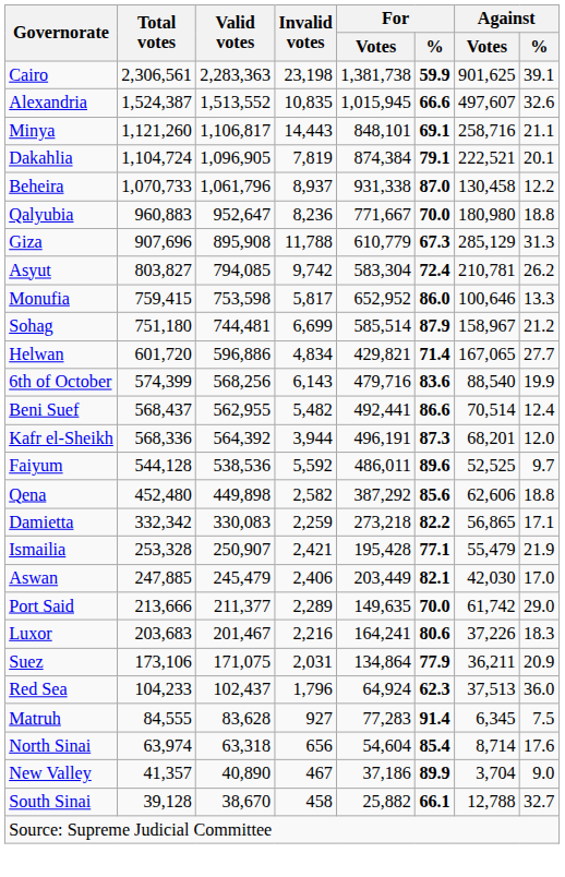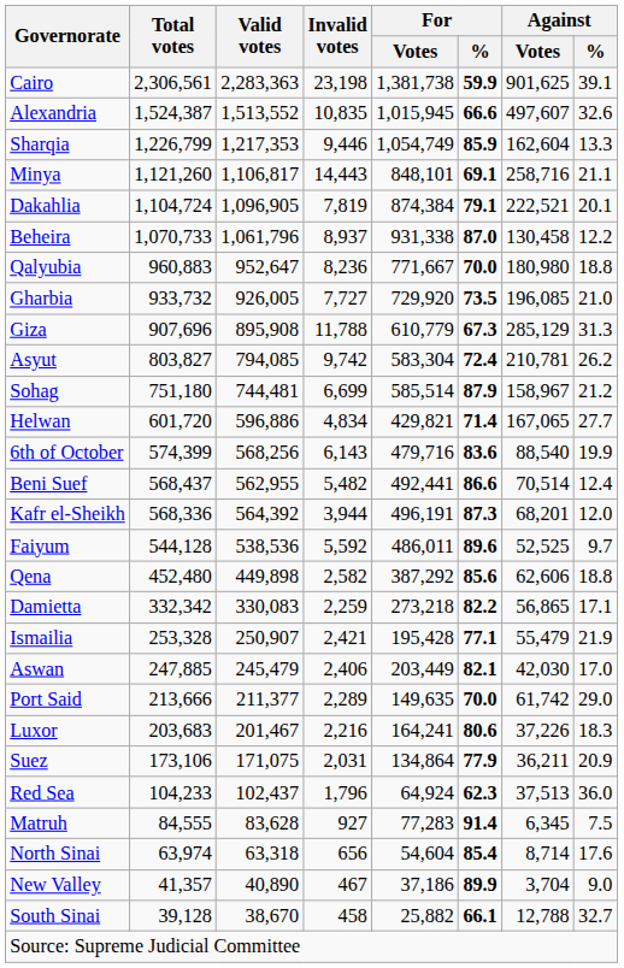+ row: Sharqia | 1,226,799 | 1,217,353 | 9,446 | 1,054,749 | 85.9 | 162,604 | 13.3
+ row: Gharbia | 933,732 | 926,005 | 7,727 | 729,920 | 73.5 | 196,085 | 21.0
- row: Monufia | 759,415 | 753,598 | 5,817 | 652,952 | 86.0 | 100,646 | 13.3
